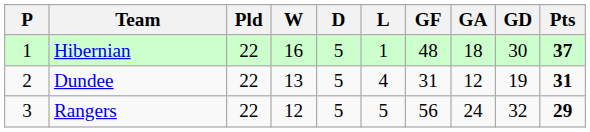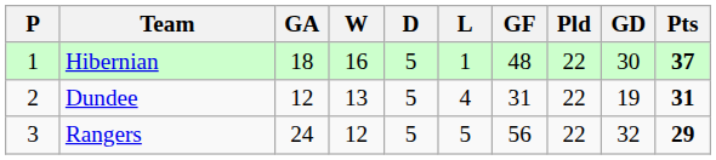columns swapped: Pld <-> GA
